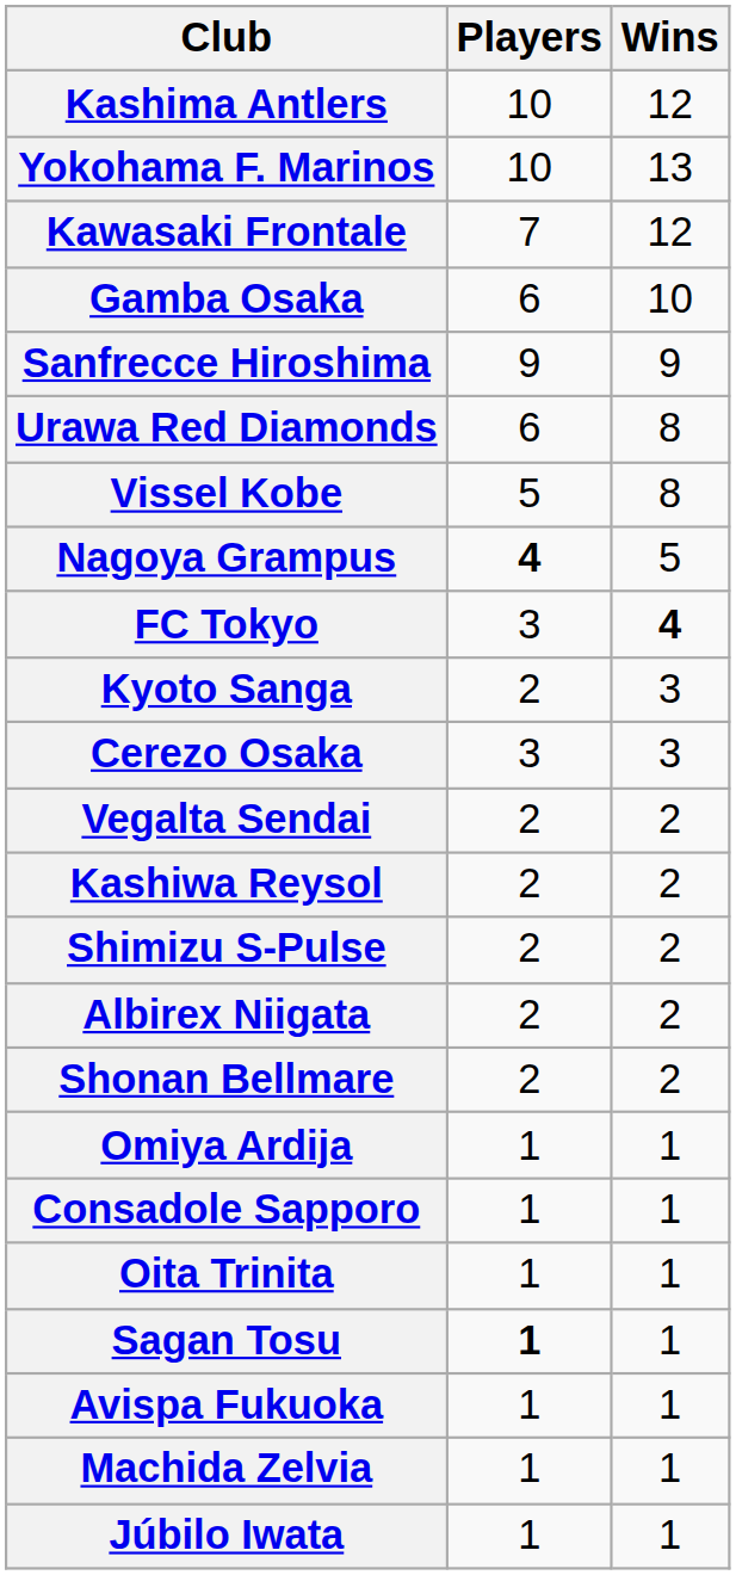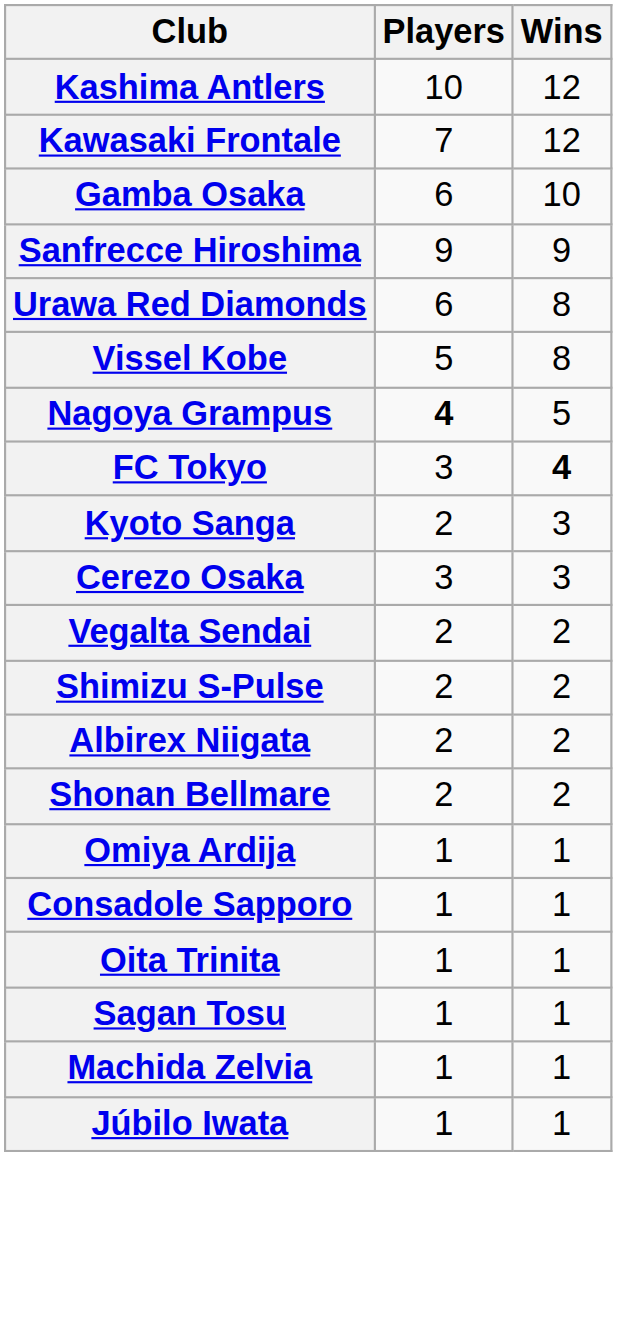- row: Yokohama F. Marinos | 10 | 13
- row: Kashiwa Reysol | 2 | 2
Sagan Tosu | Players: bold -> normal
- row: Avispa Fukuoka | 1 | 1
